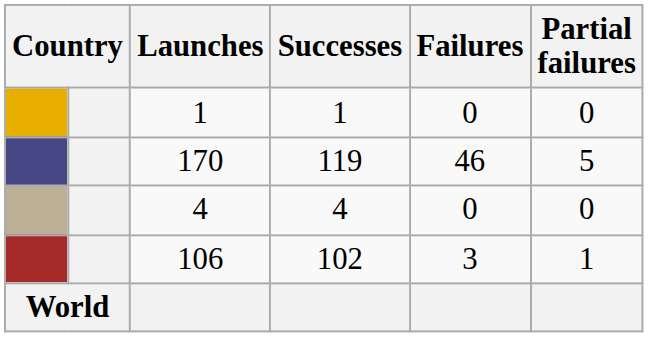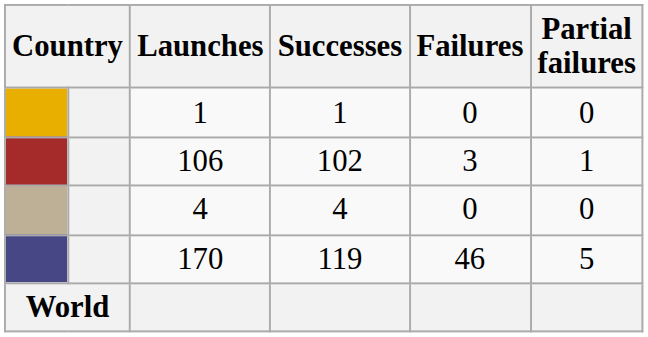rows swapped: 106 <-> 170
